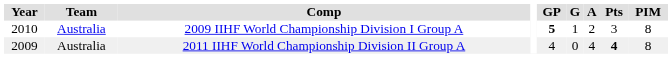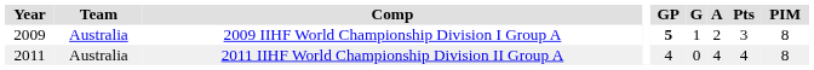2009 IIHF World Championship Division I Group A | Year: 2010 -> 2009
2011 IIHF World Championship Division II Group A | Year: 2009 -> 2011
2011 IIHF World Championship Division II Group A | Pts: bold -> normal
